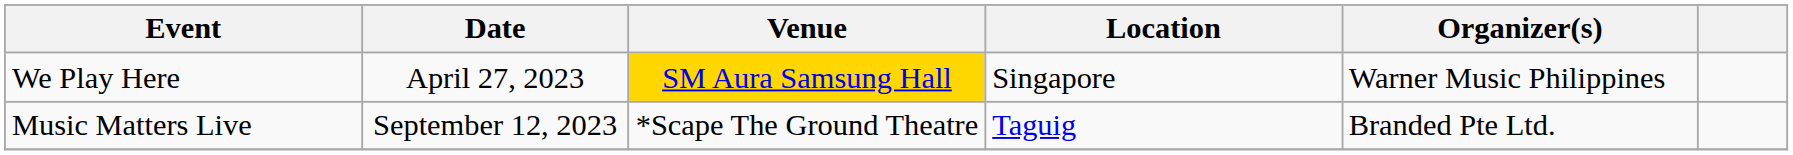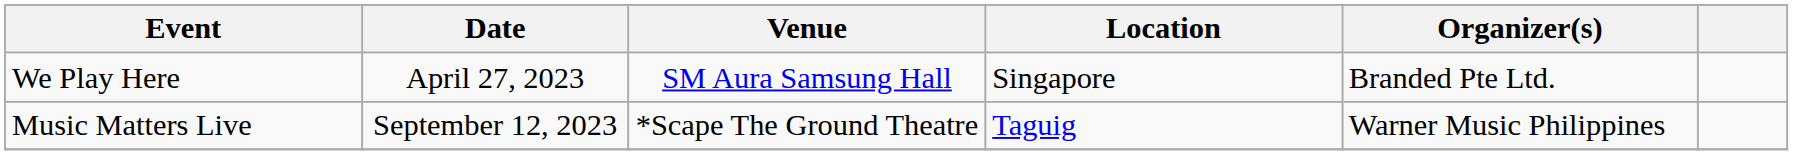We Play Here | Venue: gold background -> no background
We Play Here | Organizer(s): Warner Music Philippines -> Branded Pte Ltd.
Music Matters Live | Organizer(s): Branded Pte Ltd. -> Warner Music Philippines
